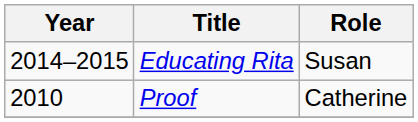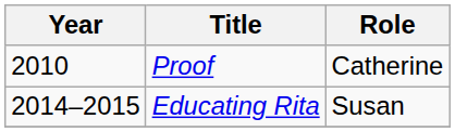rows swapped: Proof <-> Educating Rita
